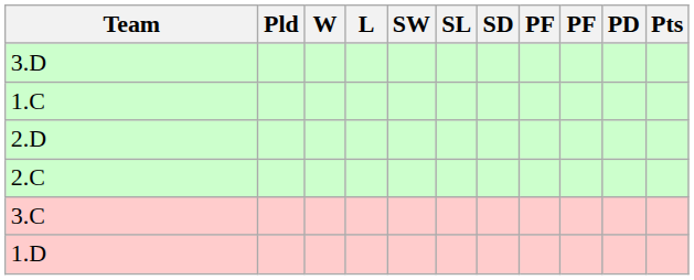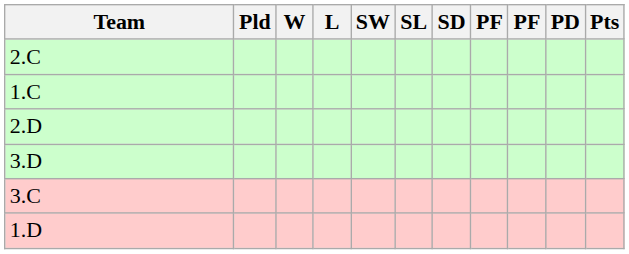rows swapped: 3.D <-> 2.C
